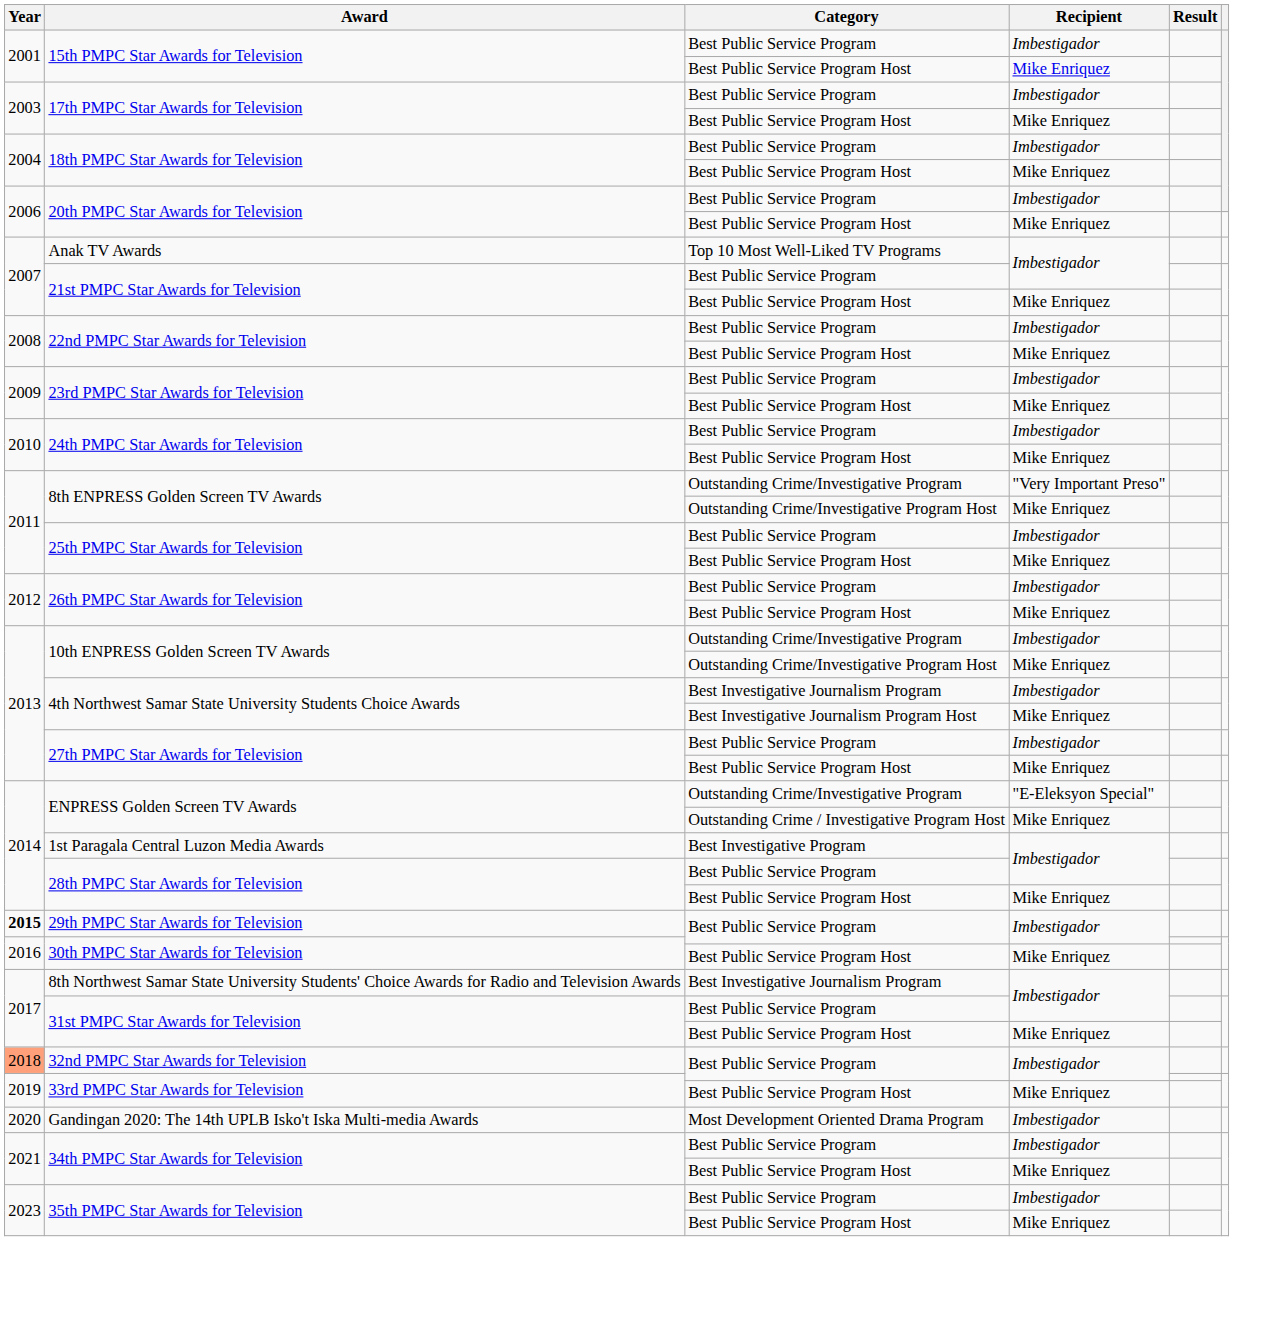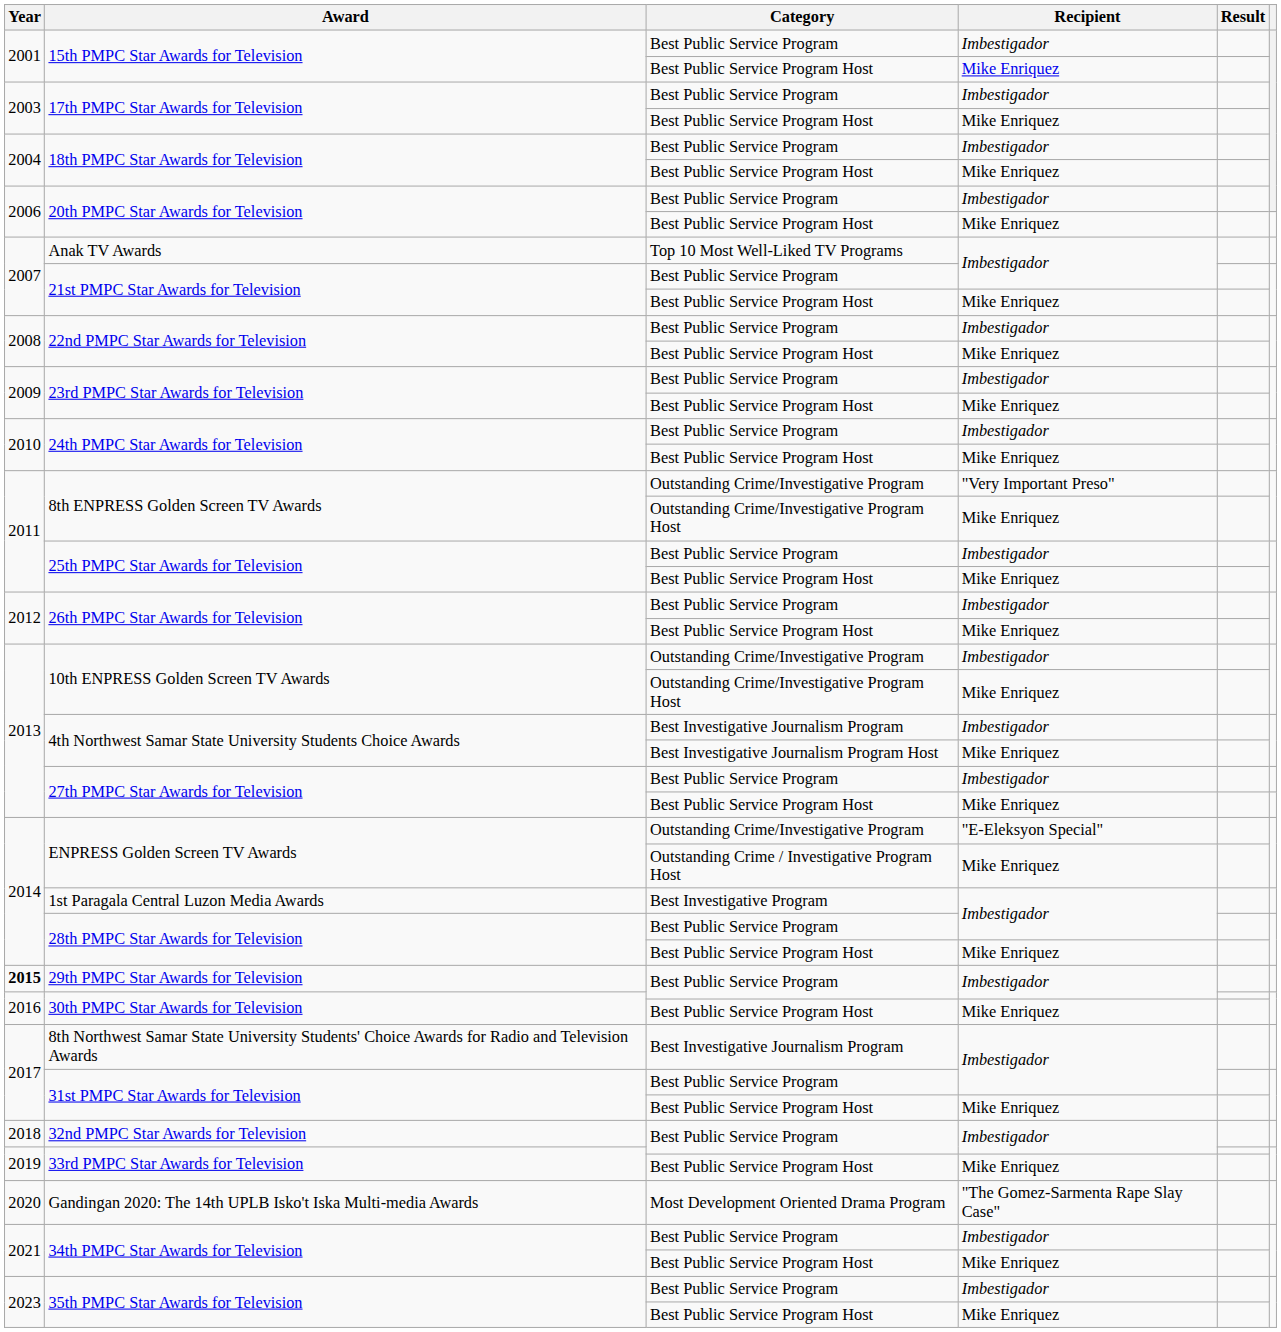32nd PMPC Star Awards for Television | Year: lightsalmon background -> no background
Gandingan 2020: The 14th UPLB Isko't Iska Multi-media Awards | Recipient: Imbestigador -> "The Gomez-Sarmenta Rape Slay Case"
